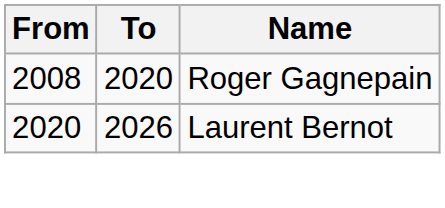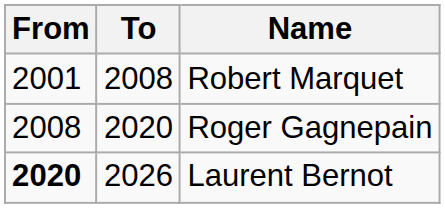+ row: 2001 | 2008 | Robert Marquet
Laurent Bernot | From: normal -> bold
